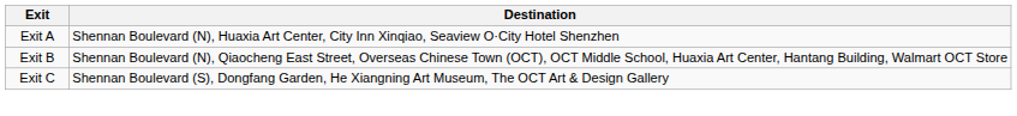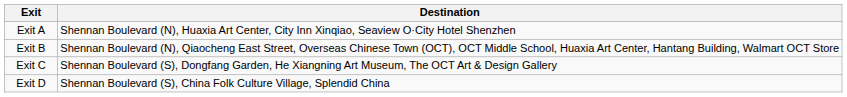+ row: Exit D | Shennan Boulevard (S), China Folk Culture Village, Splendid China
